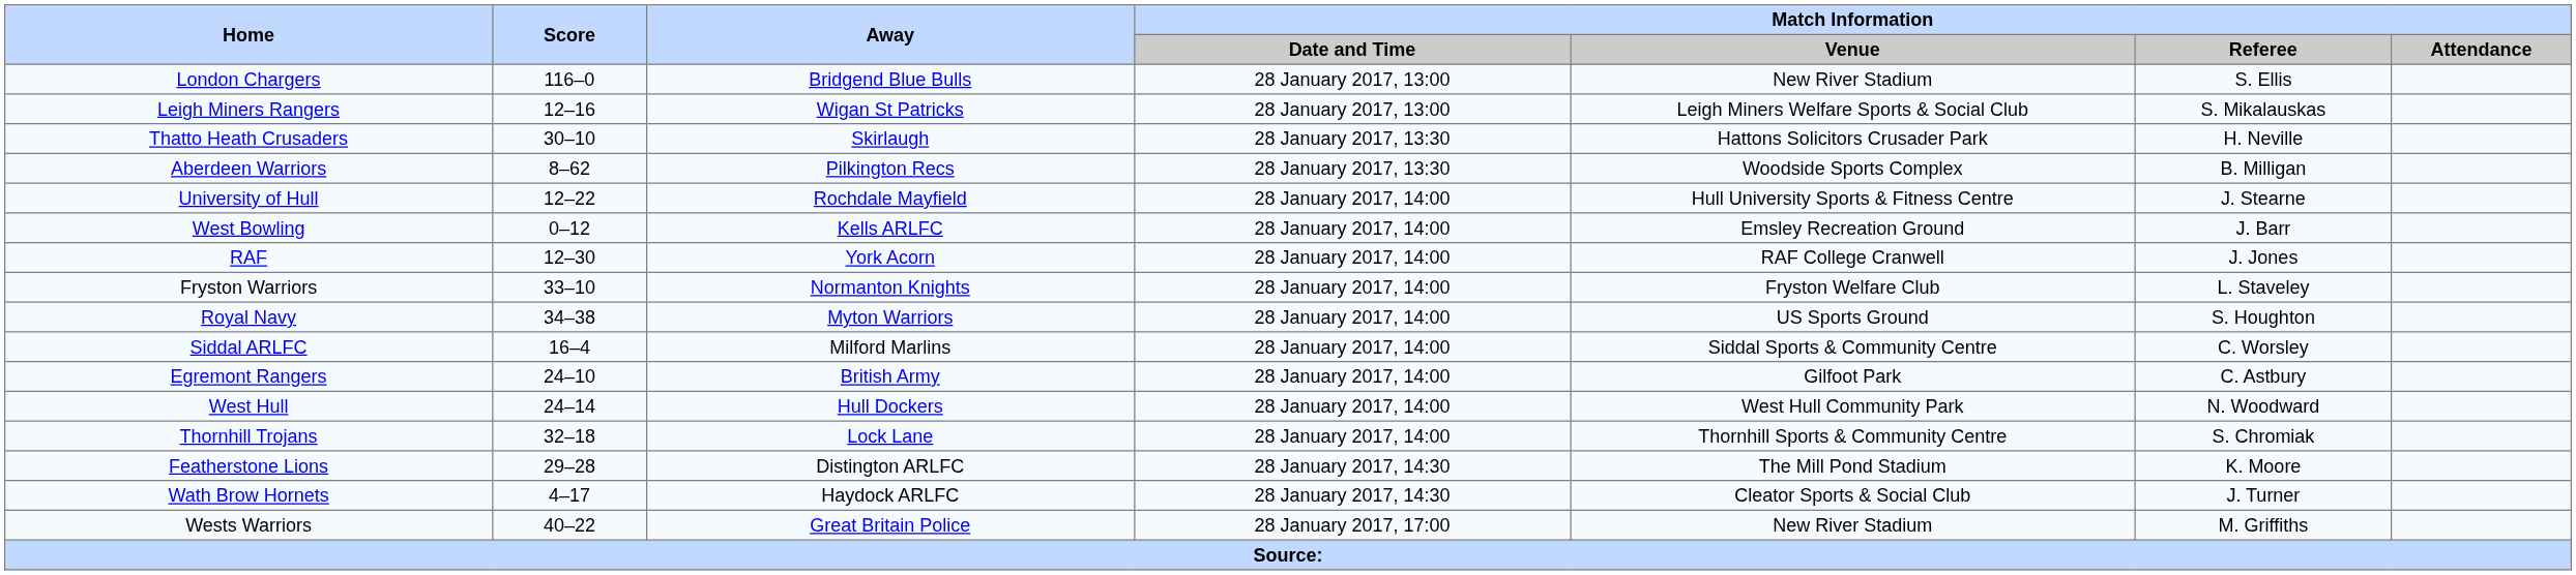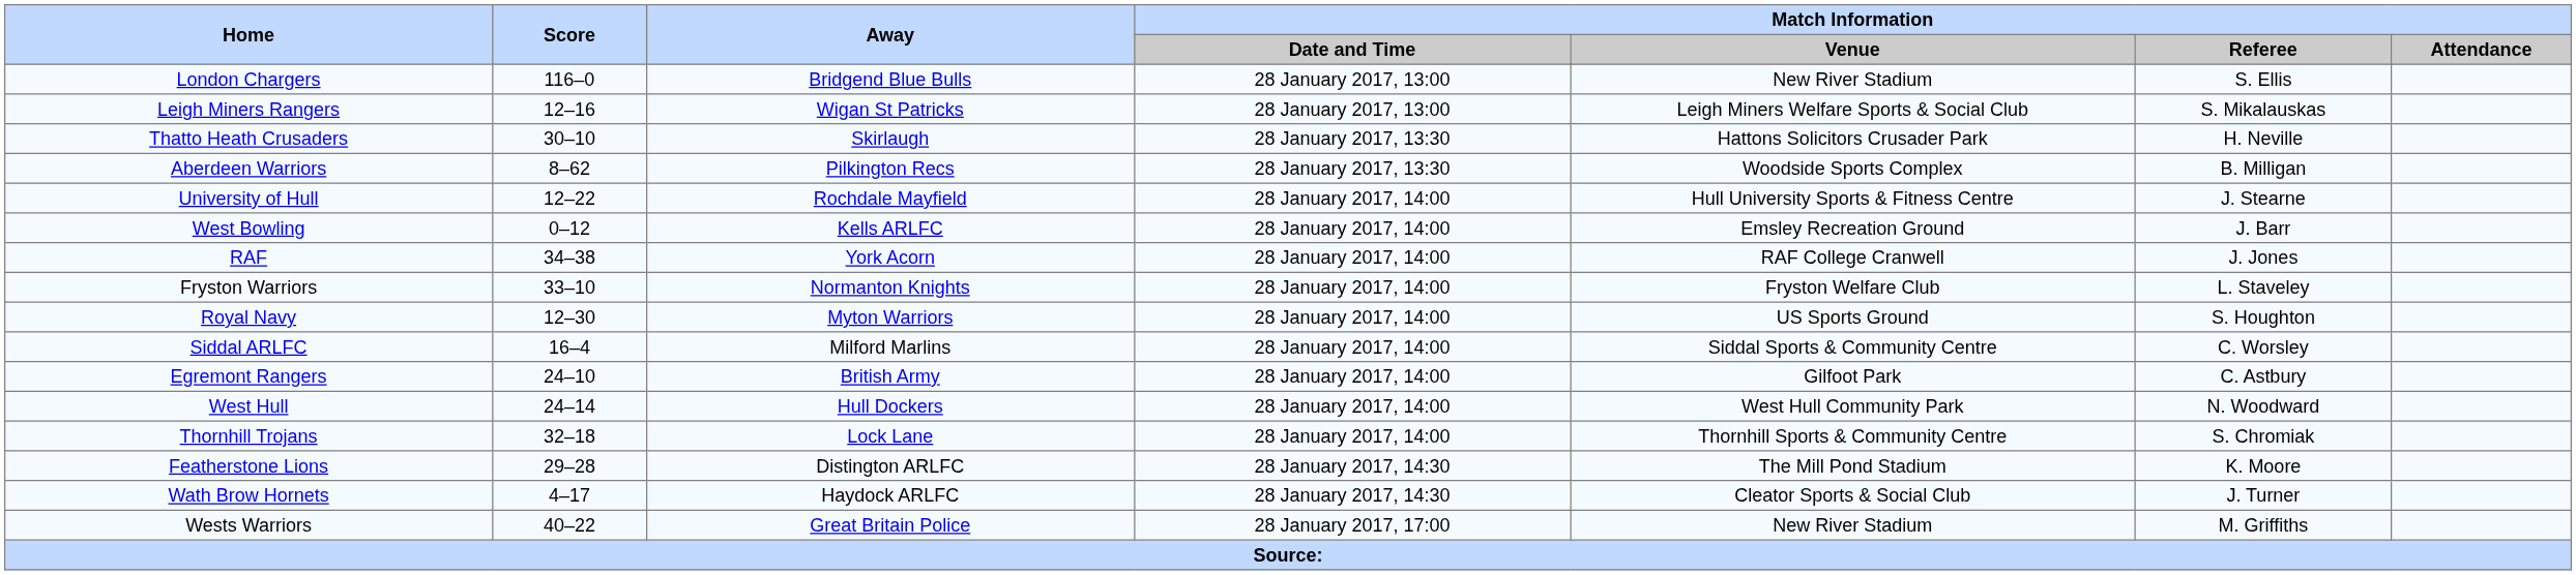RAF | Score: 12–30 -> 34–38
Royal Navy | Score: 34–38 -> 12–30
